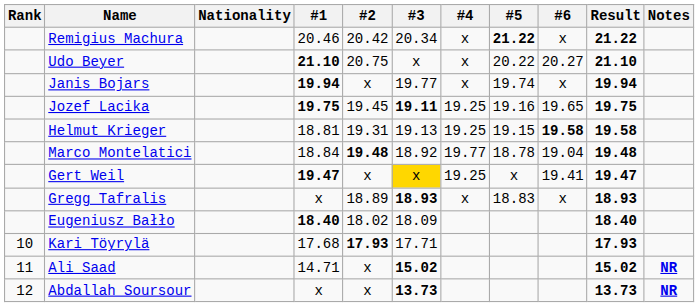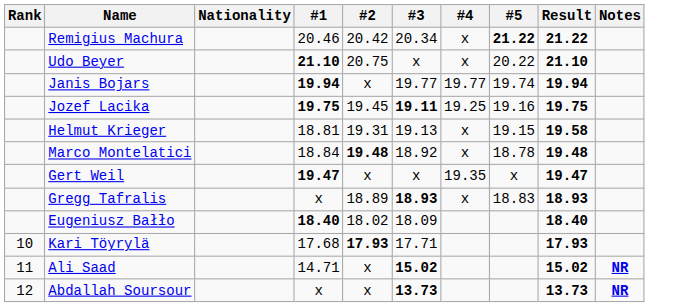- column: #6 | x | 20.27 | x | 19.65 | 19.58 | 19.04 | 19.41 | x
Janis Bojars | #4: x -> 19.77
Helmut Krieger | #4: 19.25 -> x
Marco Montelatici | #4: 19.77 -> x
Gert Weil | #3: gold background -> no background
Gert Weil | #4: 19.25 -> 19.35
